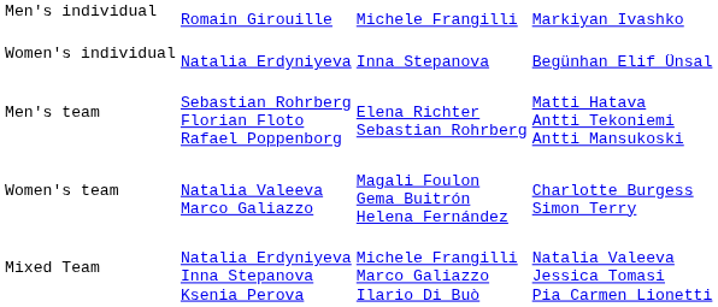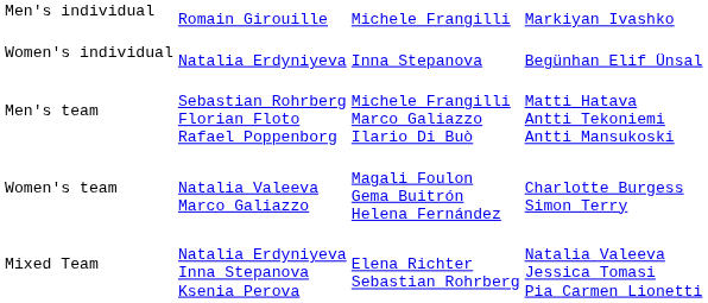Men's team | column 3: Elena Richter Sebastian Rohrberg -> Michele Frangilli Marco Galiazzo Ilario Di Buò
Mixed Team | column 3: Michele Frangilli Marco Galiazzo Ilario Di Buò -> Elena Richter Sebastian Rohrberg
